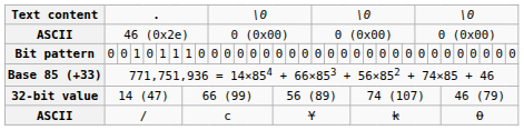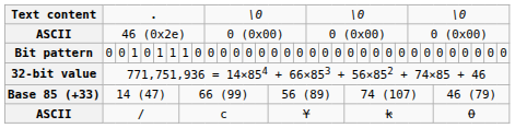771,751,936 = 14×854 + 66×853 + 56×852 + 74×85 + 46 | column 1: Base 85 (+33) -> 32-bit value
14 (47) | column 1: 32-bit value -> Base 85 (+33)
